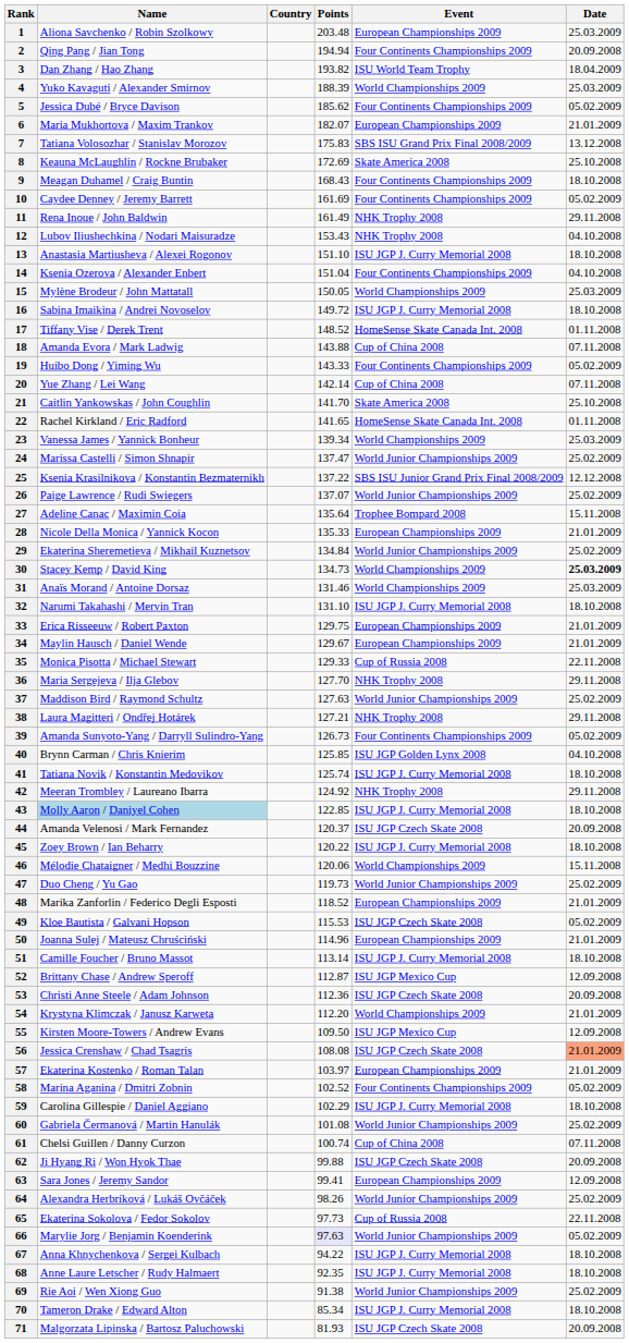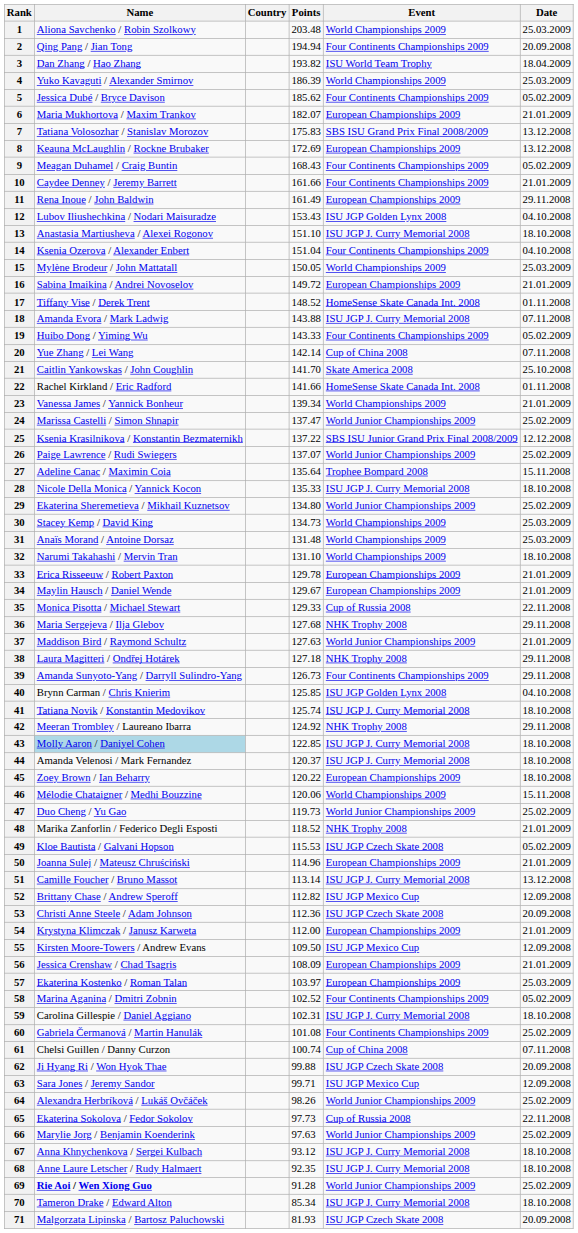1 | Event: European Championships 2009 -> World Championships 2009
4 | Points: 188.39 -> 186.39
8 | Event: Skate America 2008 -> European Championships 2009
8 | Date: 25.10.2008 -> 13.12.2008
9 | Date: 18.10.2008 -> 05.02.2009
10 | Points: 161.69 -> 161.66
10 | Date: 05.02.2009 -> 21.01.2009
11 | Event: NHK Trophy 2008 -> European Championships 2009
12 | Event: NHK Trophy 2008 -> ISU JGP Golden Lynx 2008
16 | Event: ISU JGP J. Curry Memorial 2008 -> European Championships 2009
16 | Date: 18.10.2008 -> 21.01.2009
18 | Event: Cup of China 2008 -> ISU JGP J. Curry Memorial 2008
22 | Points: 141.65 -> 141.66
23 | Date: 25.03.2009 -> 21.01.2009
28 | Event: European Championships 2009 -> ISU JGP J. Curry Memorial 2008
28 | Date: 21.01.2009 -> 18.10.2008
29 | Points: 134.84 -> 134.80
30 | Date: bold -> normal
31 | Points: 131.46 -> 131.48
32 | Event: ISU JGP J. Curry Memorial 2008 -> World Championships 2009
33 | Points: 129.75 -> 129.78
36 | Points: 127.70 -> 127.68
37 | Date: 25.02.2009 -> 21.01.2009
38 | Points: 127.21 -> 127.18
39 | Date: 05.02.2009 -> 29.11.2008
44 | Event: ISU JGP Czech Skate 2008 -> ISU JGP J. Curry Memorial 2008
44 | Date: 20.09.2008 -> 18.10.2008
45 | Event: ISU JGP J. Curry Memorial 2008 -> European Championships 2009
48 | Event: European Championships 2009 -> NHK Trophy 2008
51 | Date: 18.10.2008 -> 13.12.2008
52 | Points: 112.87 -> 112.82
54 | Points: 112.20 -> 112.00
54 | Event: World Championships 2009 -> European Championships 2009
56 | Points: 108.08 -> 108.09
56 | Event: ISU JGP Czech Skate 2008 -> European Championships 2009
56 | Date: lightsalmon background -> no background
57 | Date: 21.01.2009 -> 25.03.2009
59 | Points: 102.29 -> 102.31
60 | Event: World Junior Championships 2009 -> Four Continents Championships 2009
63 | Points: 99.41 -> 99.71
63 | Event: European Championships 2009 -> ISU JGP Mexico Cup
66 | Points: lavender background -> no background
66 | Date: 05.02.2009 -> 25.02.2009
67 | Points: 94.22 -> 93.12
69 | Name: normal -> bold
69 | Points: 91.38 -> 91.28
